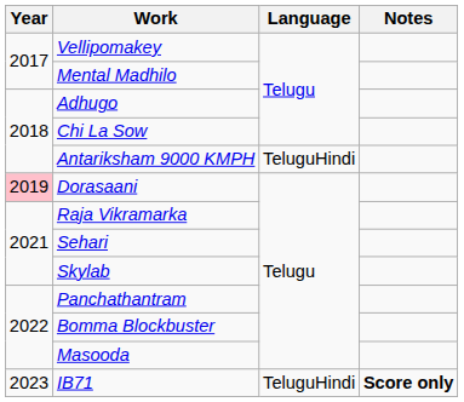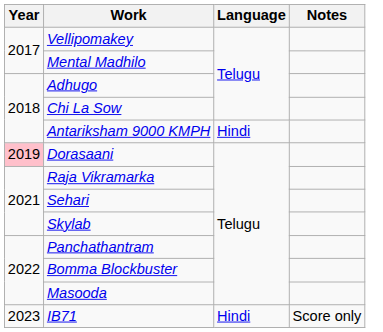Antariksham 9000 KMPH | Language: TeluguHindi -> Hindi
IB71 | Language: TeluguHindi -> Hindi
IB71 | Notes: bold -> normal
